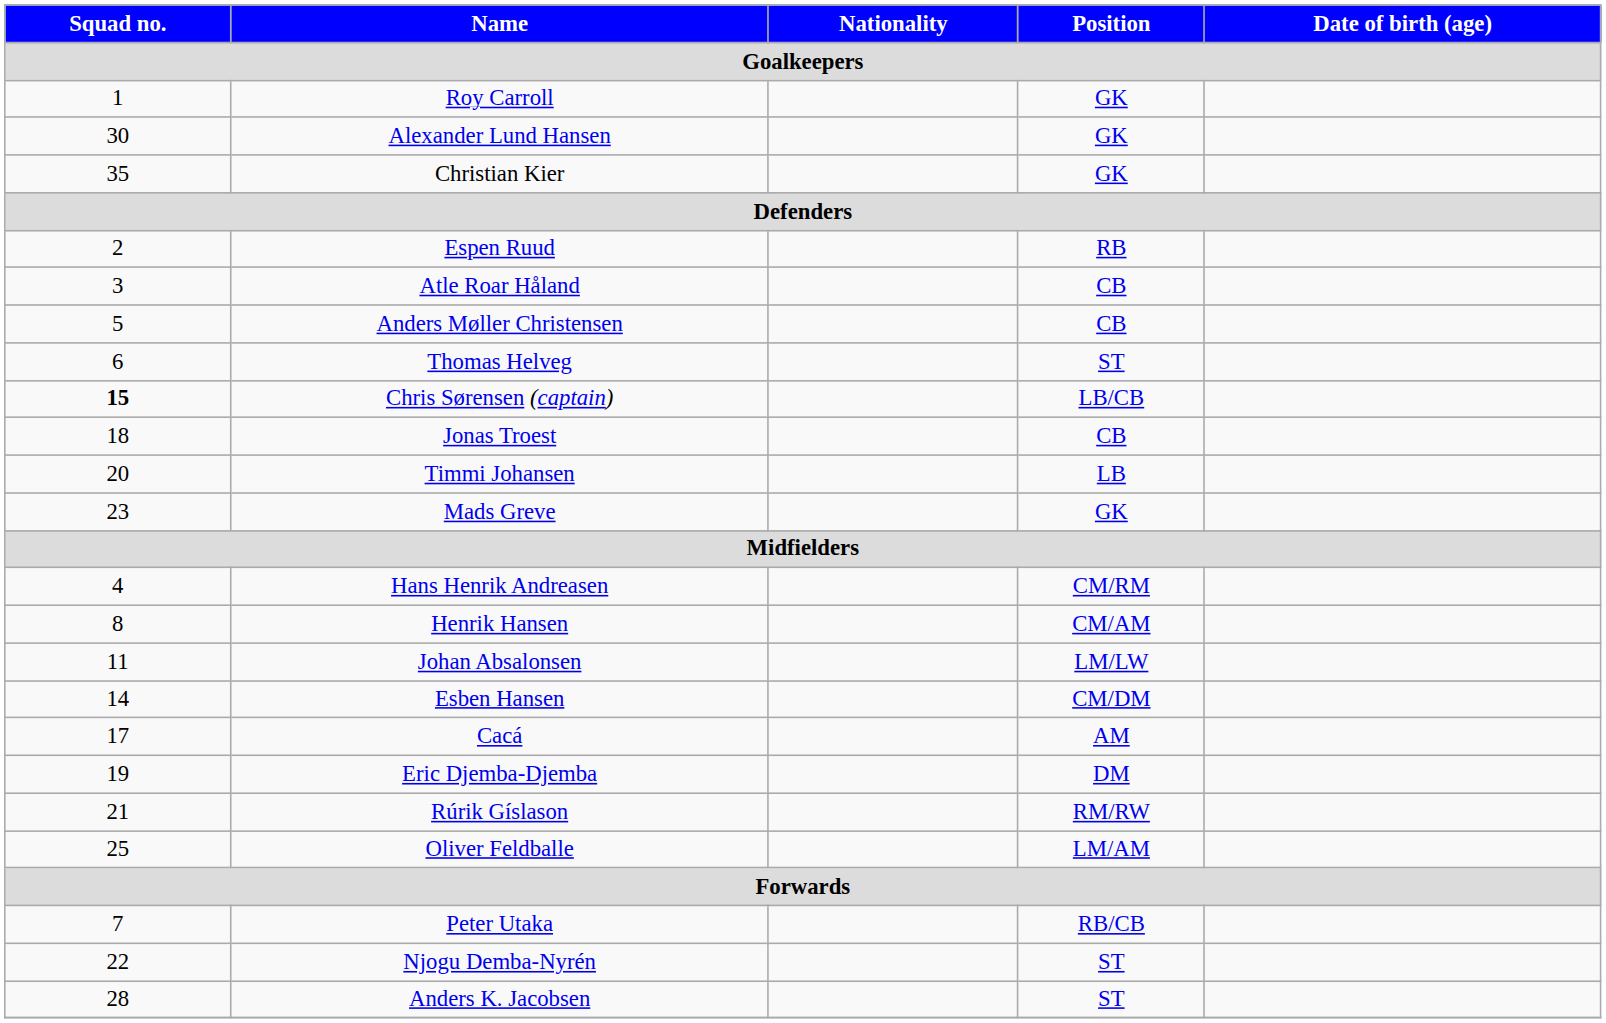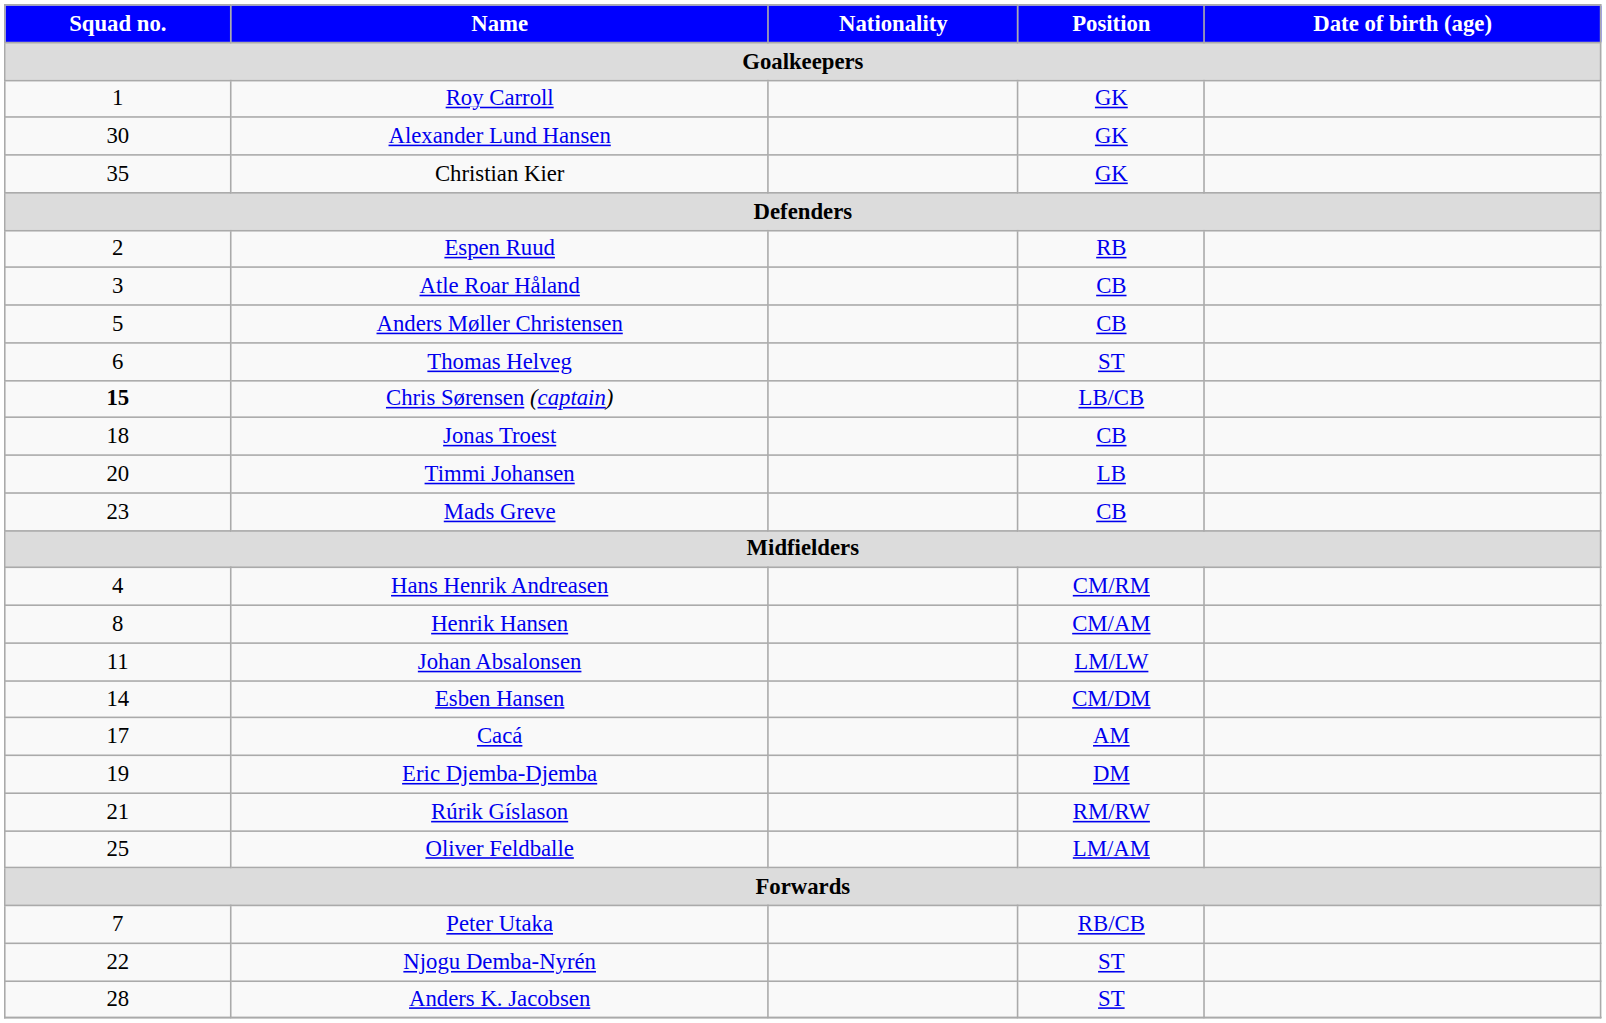Mads Greve | Position: GK -> CB
